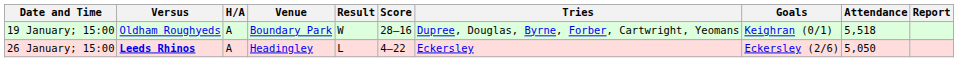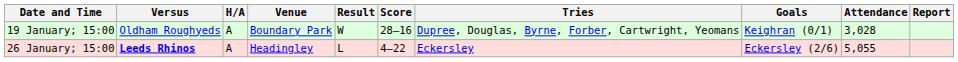19 January; 15:00 | Attendance: 5,518 -> 3,028
26 January; 15:00 | Attendance: 5,050 -> 5,055
